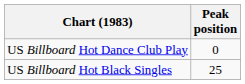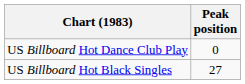US Billboard Hot Black Singles | Peak position: 25 -> 27
